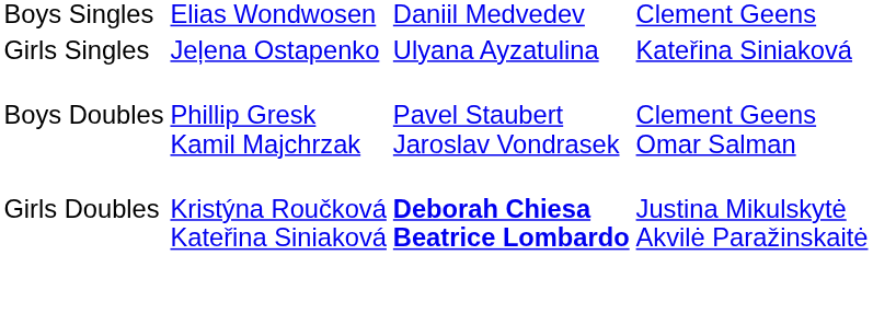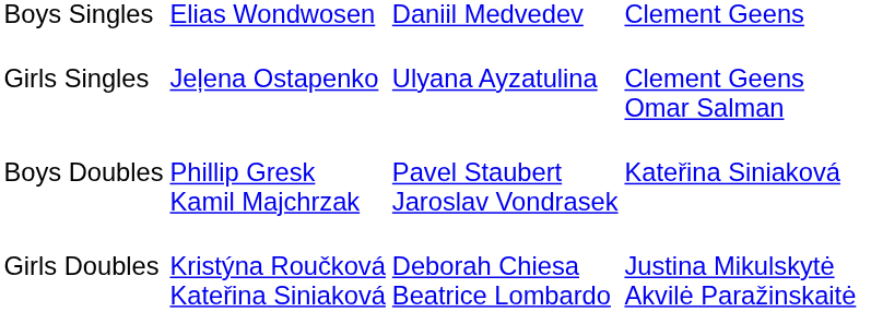Girls Singles | column 4: Kateřina Siniaková -> Clement Geens Omar Salman
Boys Doubles | column 4: Clement Geens Omar Salman -> Kateřina Siniaková
Girls Doubles | column 3: bold -> normal
